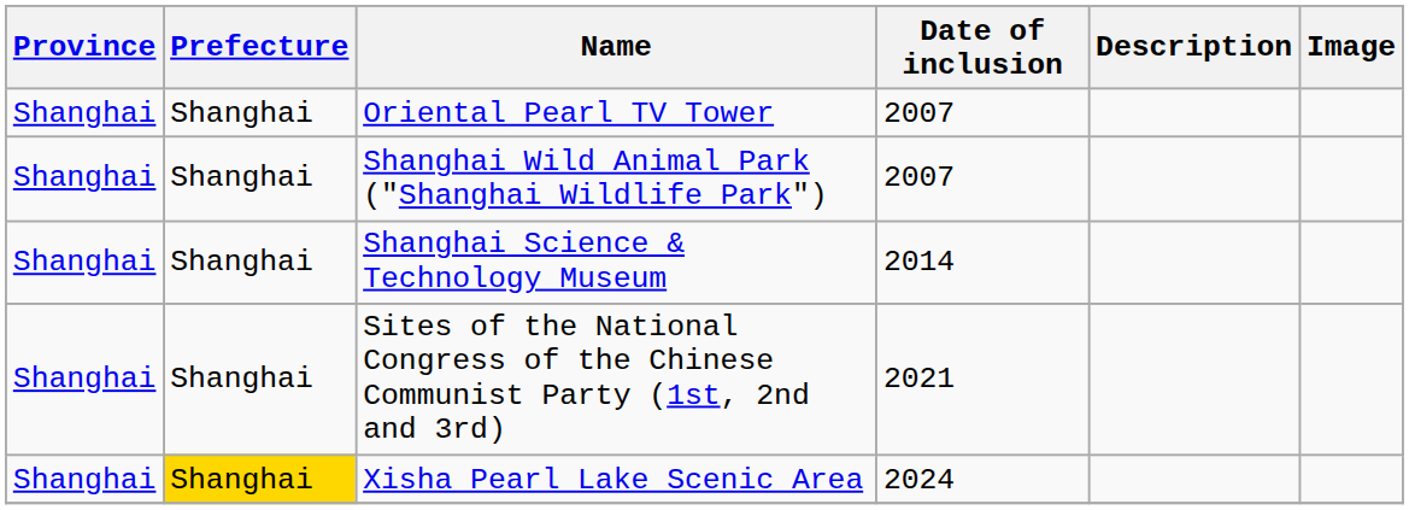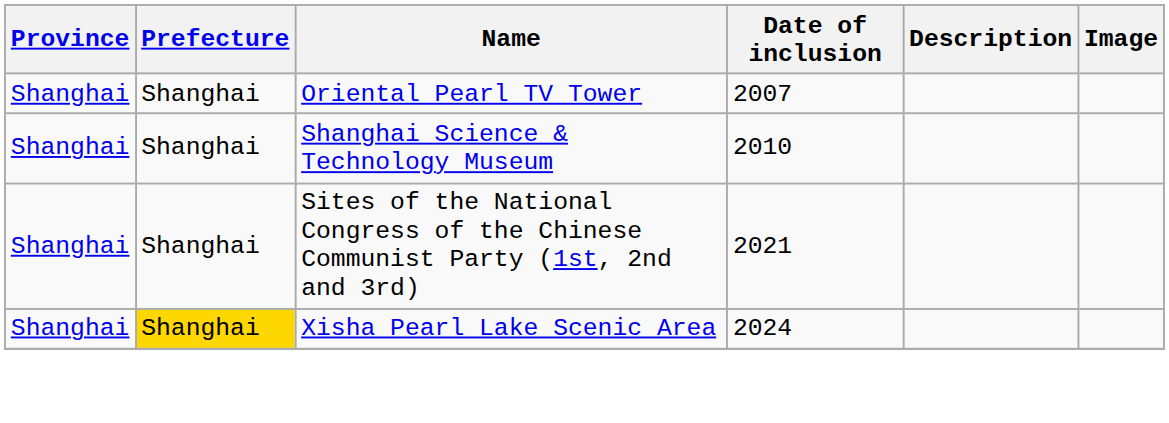- row: Shanghai | Shanghai | Shanghai Wild Animal Park ("Shanghai Wildlife Park") | 2007
Shanghai Science & Technology Museum | Date of inclusion: 2014 -> 2010
